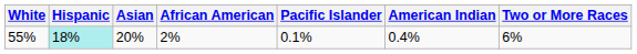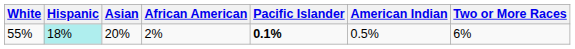55% | Pacific Islander: normal -> bold
55% | American Indian: 0.4% -> 0.5%
